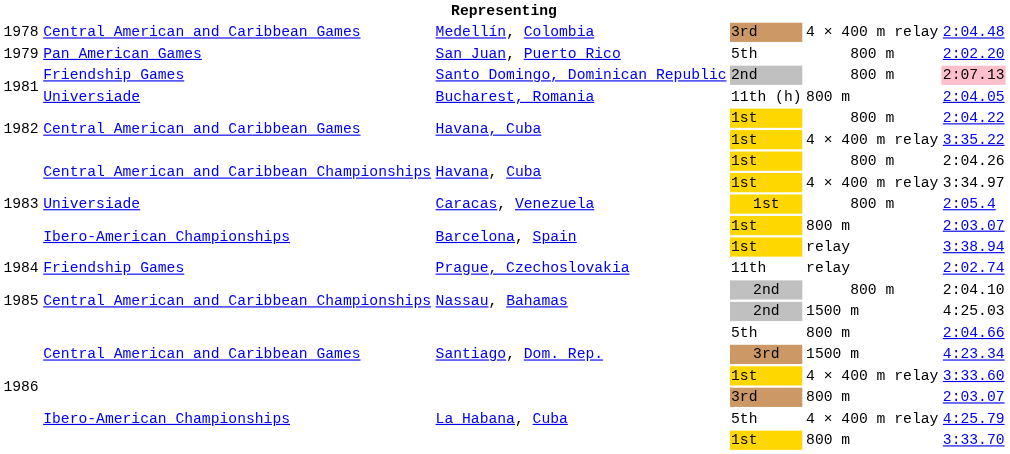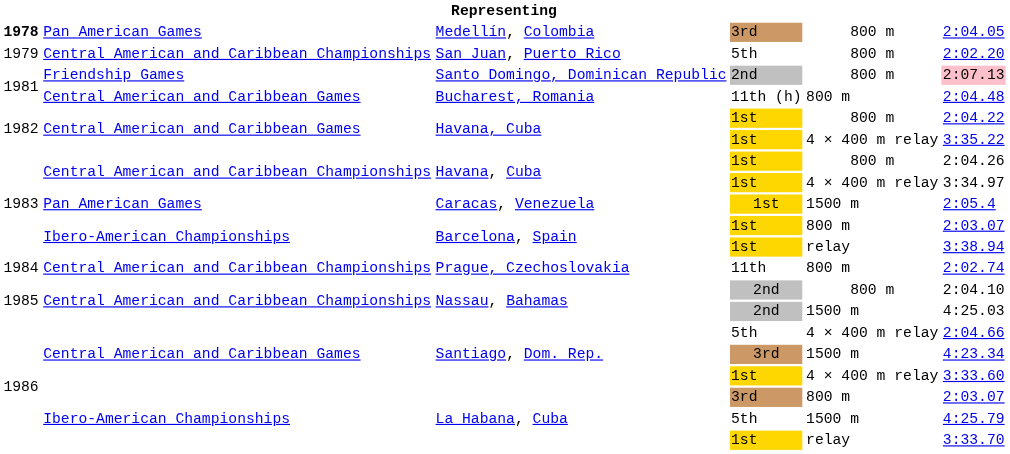Medellín, Colombia | column 1: normal -> bold
Medellín, Colombia | column 2: Central American and Caribbean Games -> Pan American Games
Medellín, Colombia | column 5: 4 × 400 m relay -> 800 m
Medellín, Colombia | column 6: 2:04.48 -> 2:04.05
San Juan, Puerto Rico | column 2: Pan American Games -> Central American and Caribbean Championships
Bucharest, Romania | column 2: Universiade -> Central American and Caribbean Games
Bucharest, Romania | column 6: 2:04.05 -> 2:04.48
Caracas, Venezuela | column 2: Universiade -> Pan American Games
Caracas, Venezuela | column 5: 800 m -> 1500 m
Prague, Czechoslovakia | column 2: Friendship Games -> Central American and Caribbean Championships
Prague, Czechoslovakia | column 5: relay -> 800 m
Santiago, Dom. Rep. / 5th | column 5: 800 m -> 4 × 400 m relay
La Habana, Cuba / 5th | column 5: 4 × 400 m relay -> 1500 m
La Habana, Cuba / 1st | column 5: 800 m -> relay
